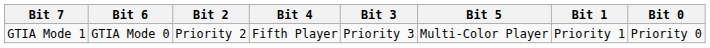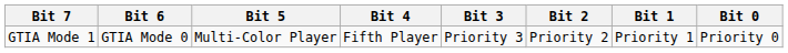columns swapped: Bit 5 <-> Bit 2
